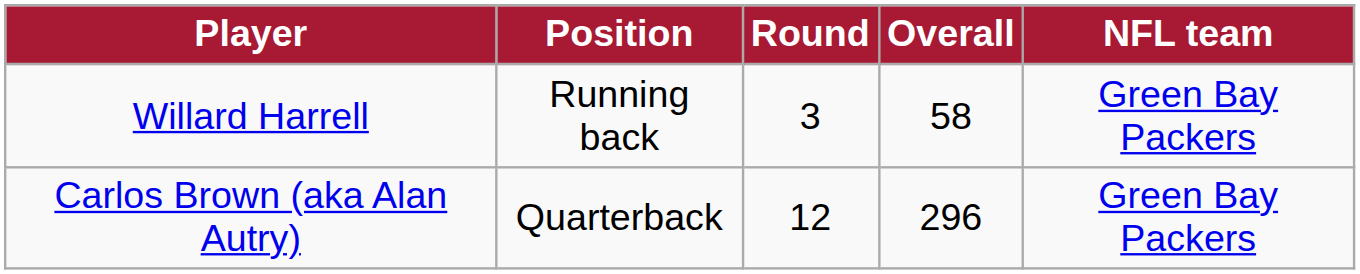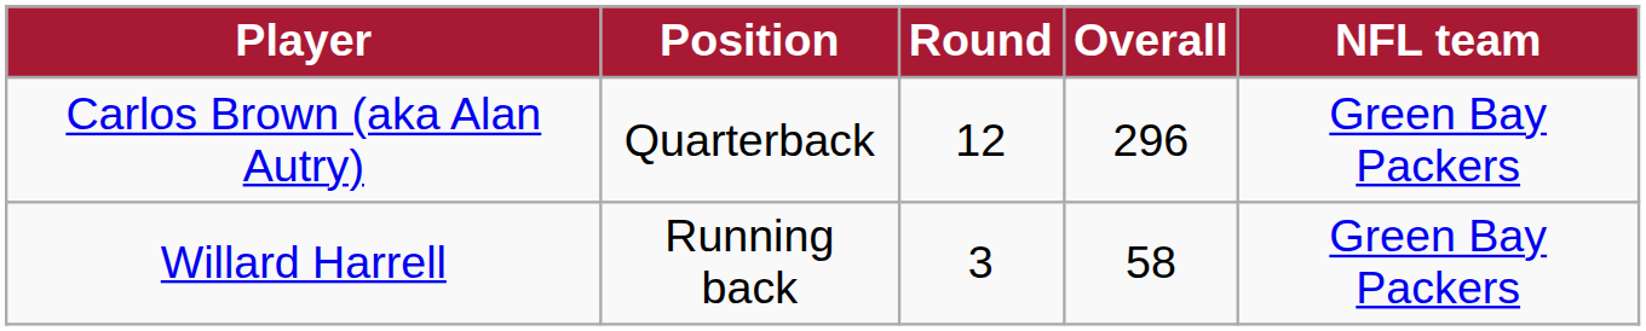rows swapped: Willard Harrell <-> Carlos Brown (aka Alan Autry)
